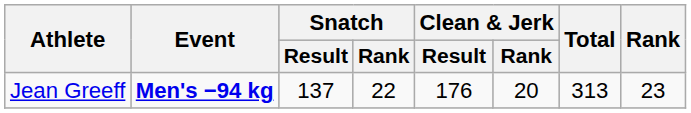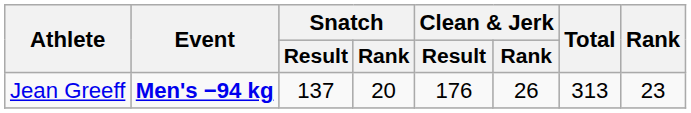Jean Greeff | Snatch / Rank: 22 -> 20
Jean Greeff | Clean & Jerk / Rank: 20 -> 26
